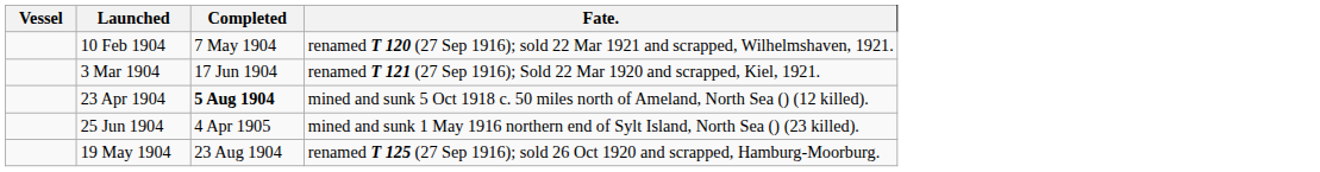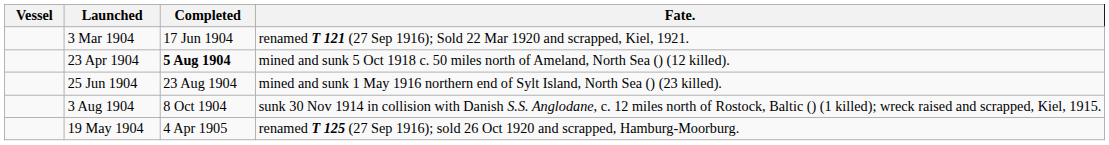- row: 10 Feb 1904 | 7 May 1904 | renamed T 120 (27 Sep 1916); sold 22 Mar 1921 and scrapped, Wilhelmshaven, 1921.
25 Jun 1904 | Completed: 4 Apr 1905 -> 23 Aug 1904
+ row: 3 Aug 1904 | 8 Oct 1904 | sunk 30 Nov 1914 in collision with Danish S.S. Anglodane, c. 12 miles north of Rostock, Baltic () (1 killed); wreck raised and scrapped, Kiel, 1915.
19 May 1904 | Completed: 23 Aug 1904 -> 4 Apr 1905
